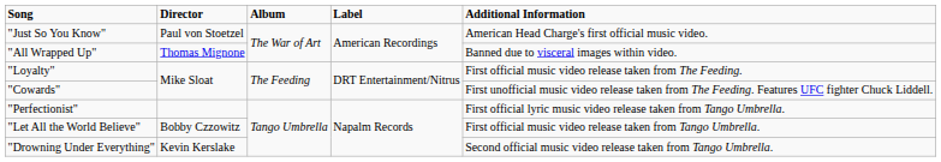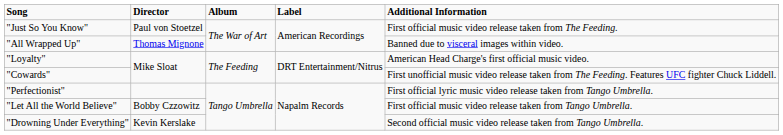"Just So You Know" | Additional Information: American Head Charge's first official music video. -> First official music video release taken from The Feeding.
"Loyalty" | Additional Information: First official music video release taken from The Feeding. -> American Head Charge's first official music video.
